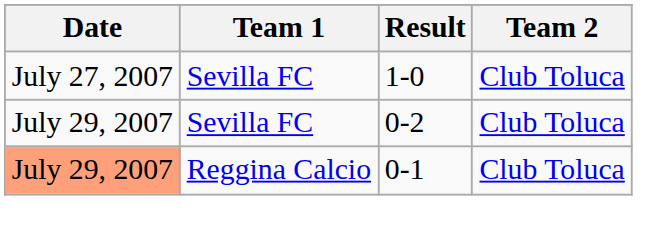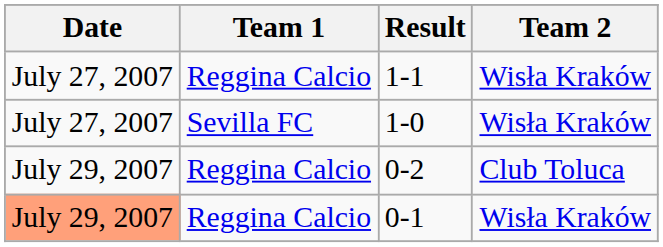+ row: July 27, 2007 | Reggina Calcio | 1-1 | Wisła Kraków
1-0 | Team 2: Club Toluca -> Wisła Kraków
0-2 | Team 1: Sevilla FC -> Reggina Calcio
0-1 | Team 2: Club Toluca -> Wisła Kraków
